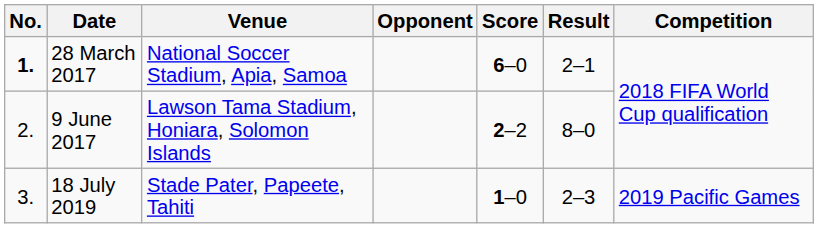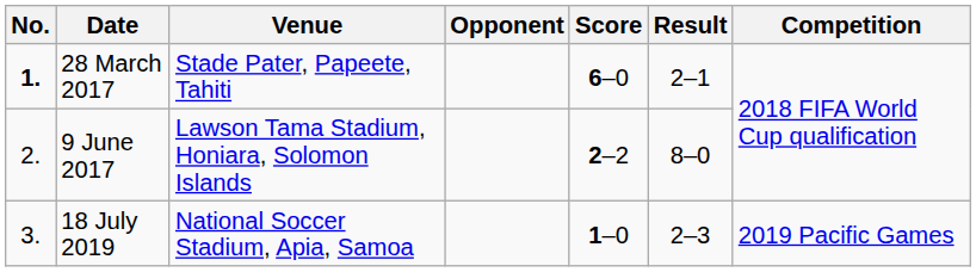28 March 2017 | Venue: National Soccer Stadium, Apia, Samoa -> Stade Pater, Papeete, Tahiti
18 July 2019 | Venue: Stade Pater, Papeete, Tahiti -> National Soccer Stadium, Apia, Samoa
